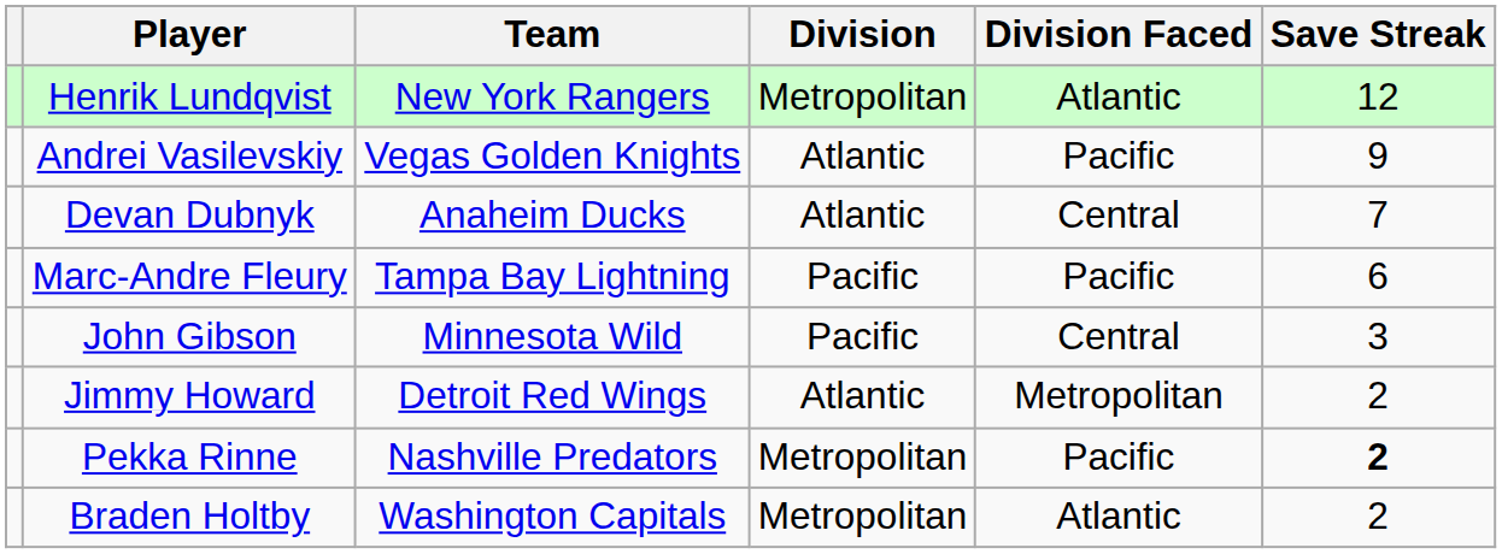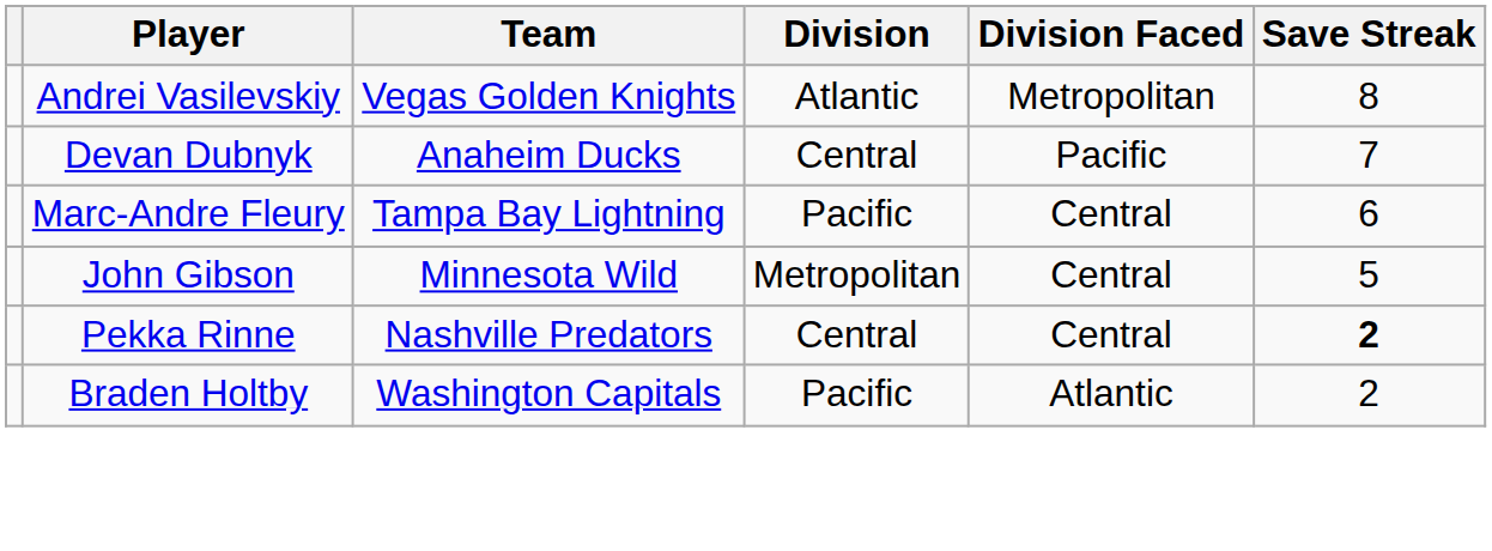- row: Henrik Lundqvist | New York Rangers | Metropolitan | Atlantic | 12
Andrei Vasilevskiy | Division Faced: Pacific -> Metropolitan
Andrei Vasilevskiy | Save Streak: 9 -> 8
Devan Dubnyk | Division: Atlantic -> Central
Devan Dubnyk | Division Faced: Central -> Pacific
Marc-Andre Fleury | Division Faced: Pacific -> Central
John Gibson | Division: Pacific -> Metropolitan
John Gibson | Save Streak: 3 -> 5
- row: Jimmy Howard | Detroit Red Wings | Atlantic | Metropolitan | 2
Pekka Rinne | Division: Metropolitan -> Central
Pekka Rinne | Division Faced: Pacific -> Central
Braden Holtby | Division: Metropolitan -> Pacific
